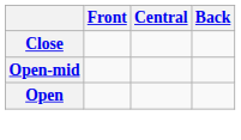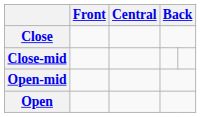+ row: Close-mid
